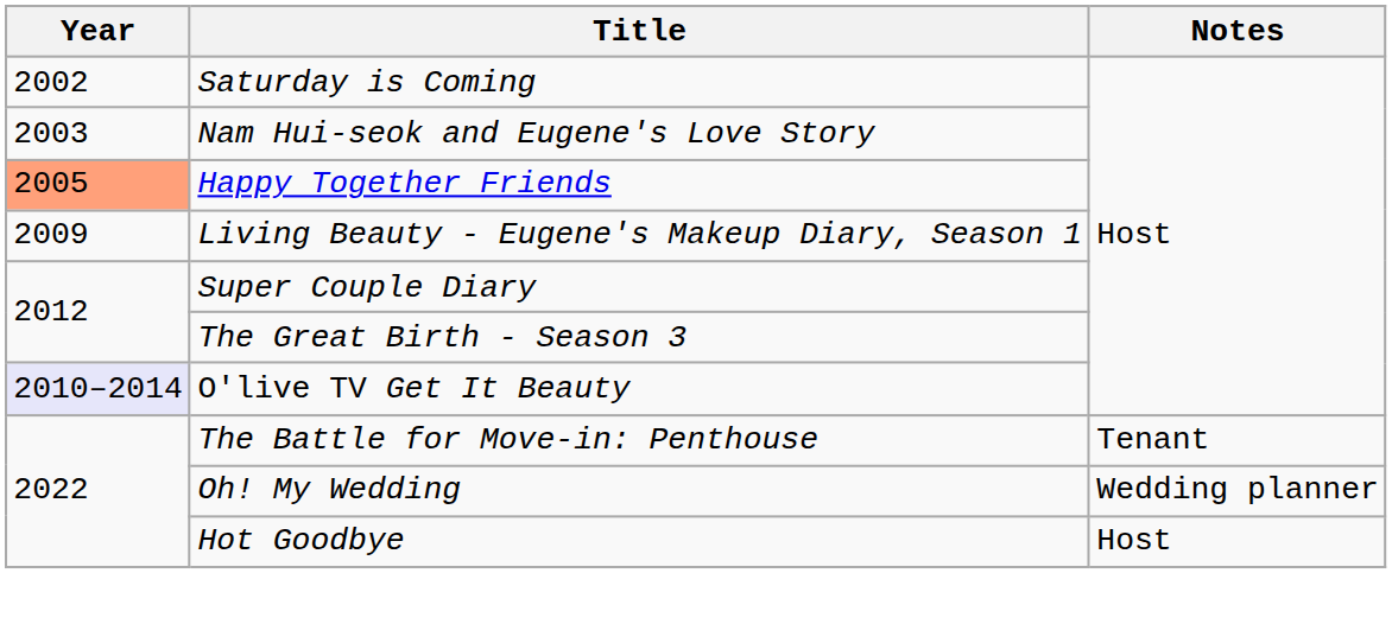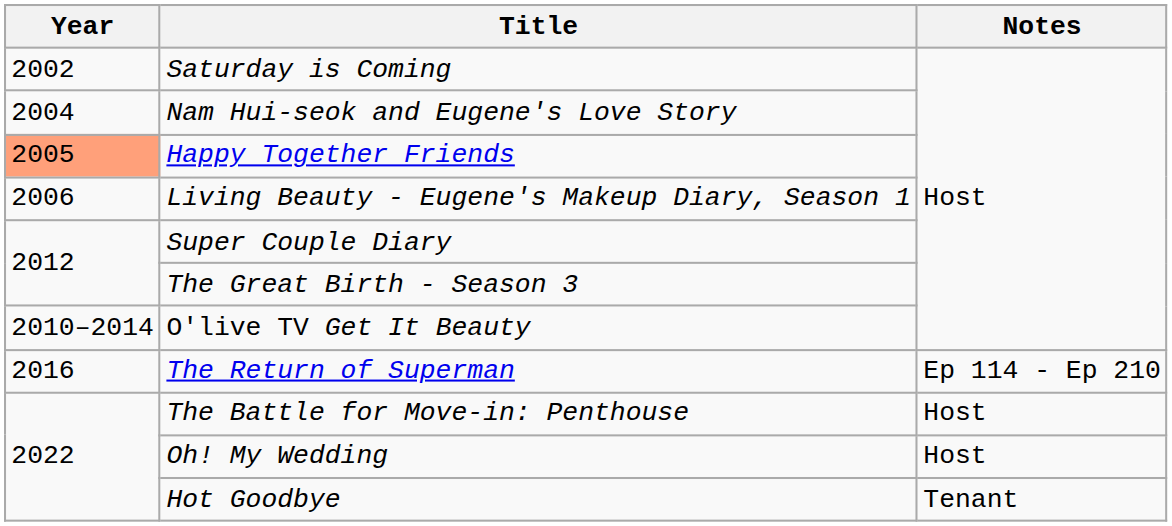Nam Hui-seok and Eugene's Love Story | Year: 2003 -> 2004
Living Beauty - Eugene's Makeup Diary, Season 1 | Year: 2009 -> 2006
O'live TV Get It Beauty | Year: lavender background -> no background
+ row: 2016 | The Return of Superman | Ep 114 - Ep 210
The Battle for Move-in: Penthouse | Notes: Tenant -> Host
Oh! My Wedding | Notes: Wedding planner -> Host
Hot Goodbye | Notes: Host -> Tenant
